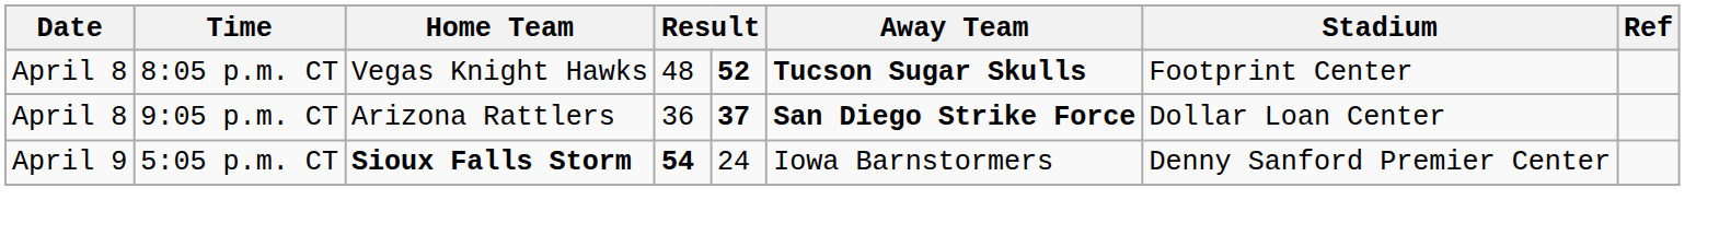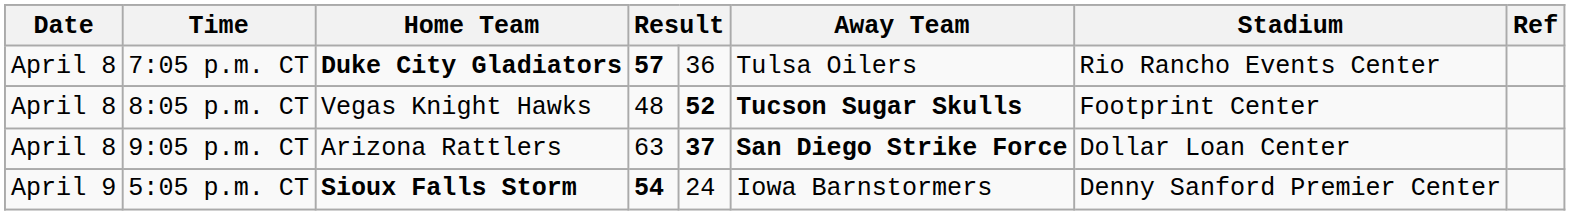+ row: April 8 | 7:05 p.m. CT | Duke City Gladiators | 57 | 36 | Tulsa Oilers | Rio Rancho Events Center
9:05 p.m. CT | column 4: 36 -> 63
